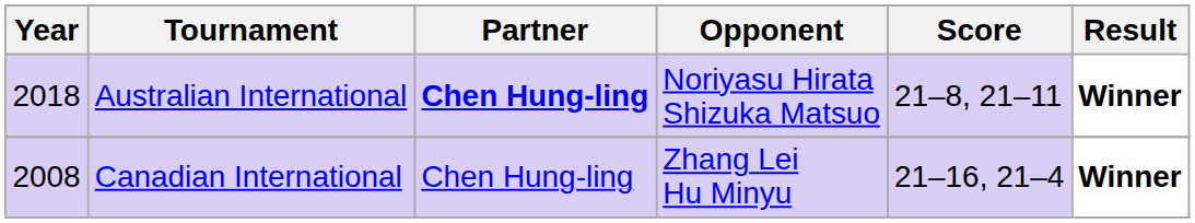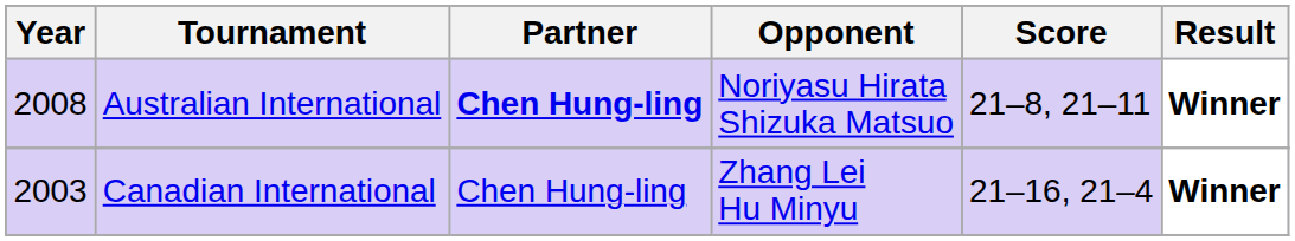Australian International | Year: 2018 -> 2008
Canadian International | Year: 2008 -> 2003
